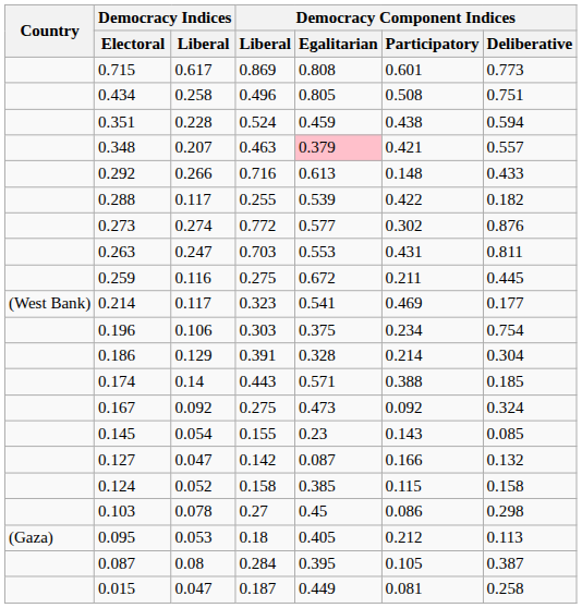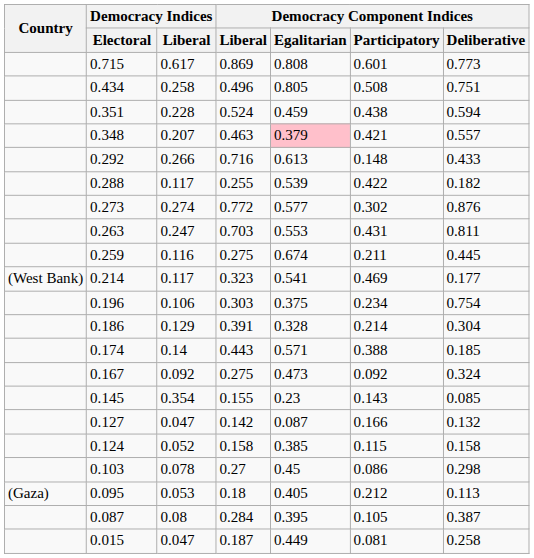0.259 | Democracy Component Indices / Egalitarian: 0.672 -> 0.674
0.145 | Democracy Indices / Liberal: 0.054 -> 0.354
